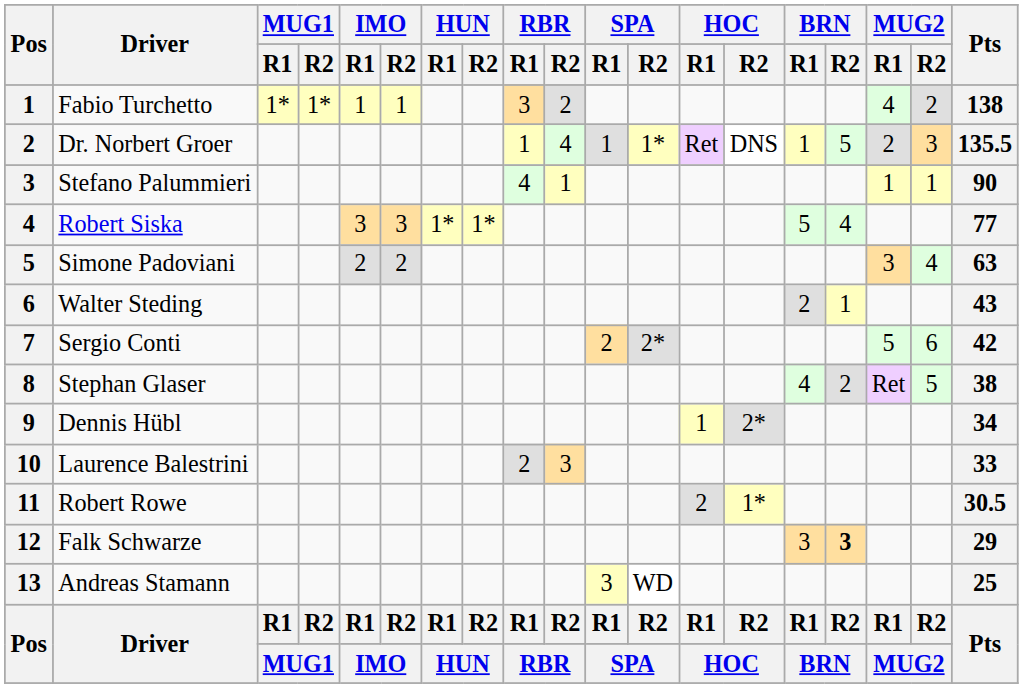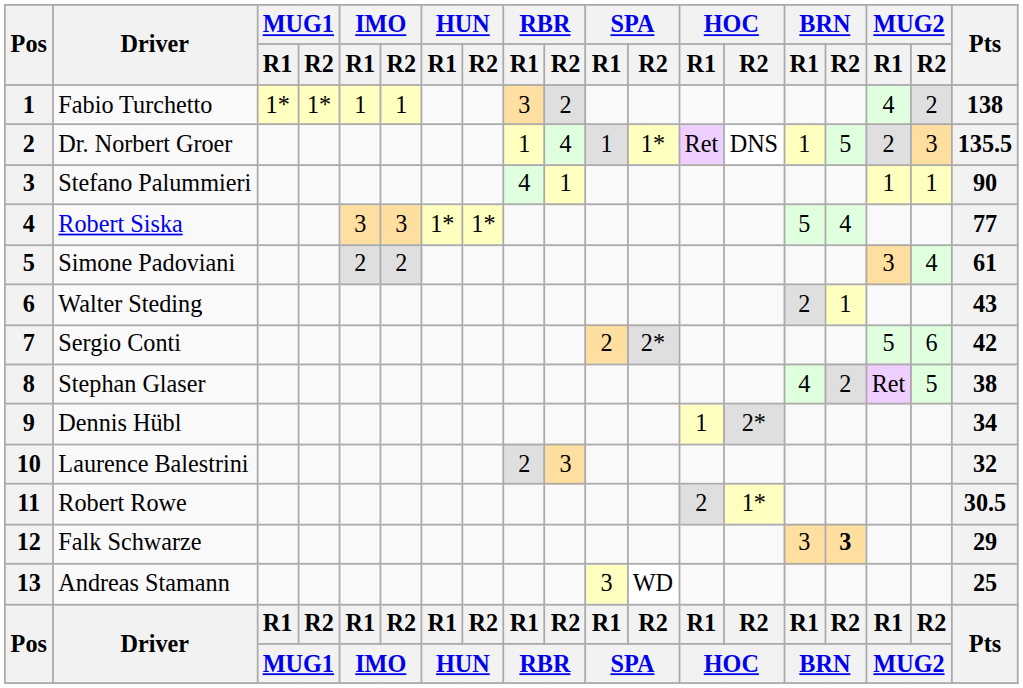Simone Padoviani | Pts: 63 -> 61
Laurence Balestrini | Pts: 33 -> 32
